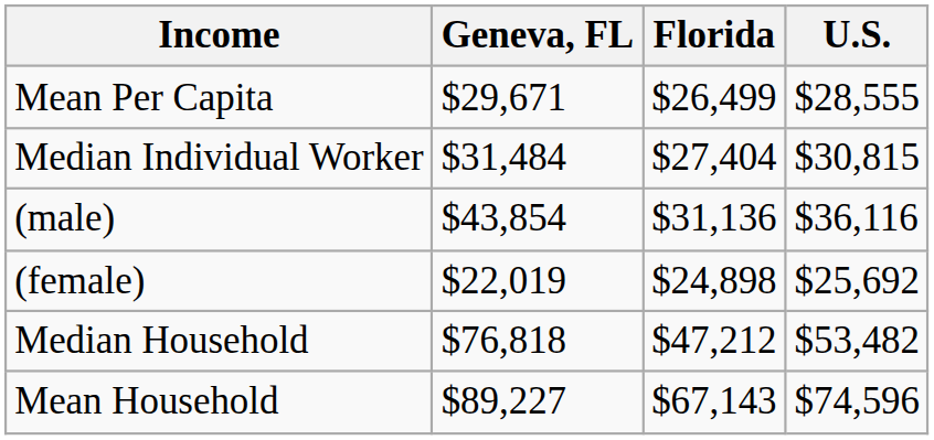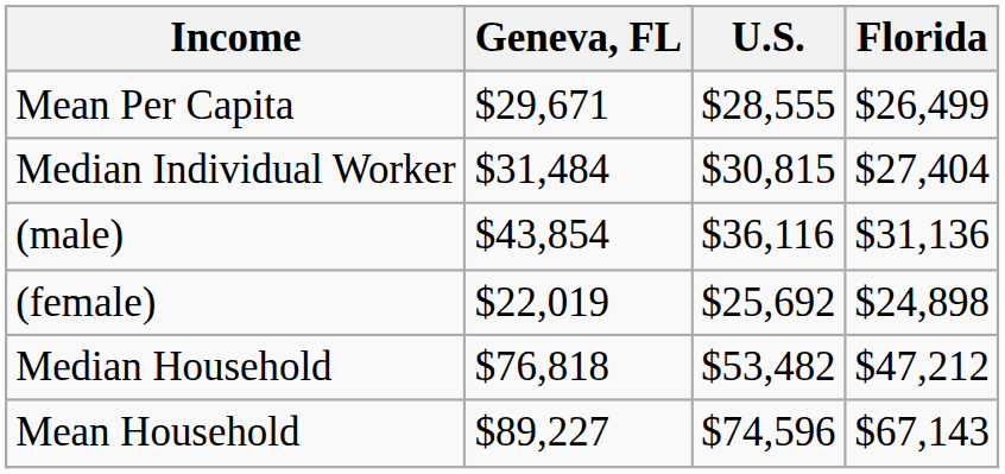columns swapped: Florida <-> U.S.
